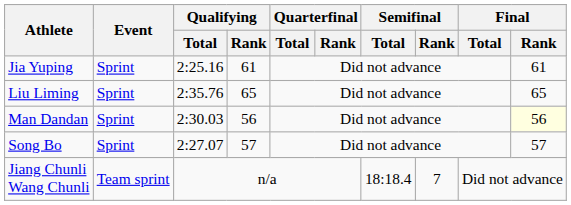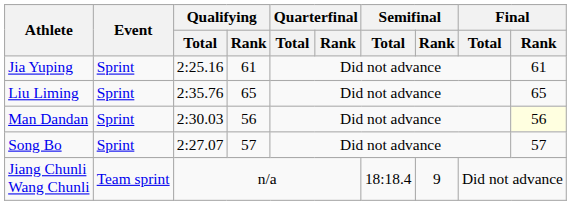Jiang Chunli Wang Chunli | Semifinal / Rank: 7 -> 9
